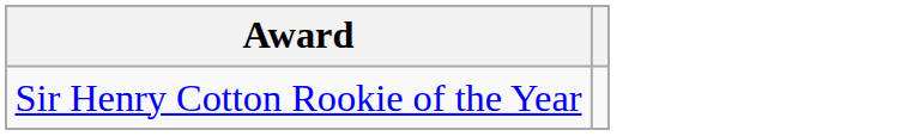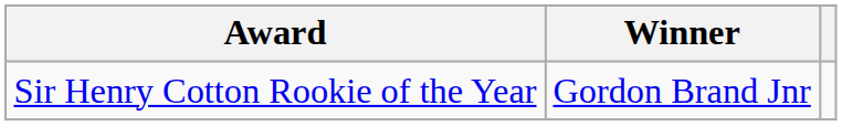+ column: Winner | Gordon Brand Jnr
